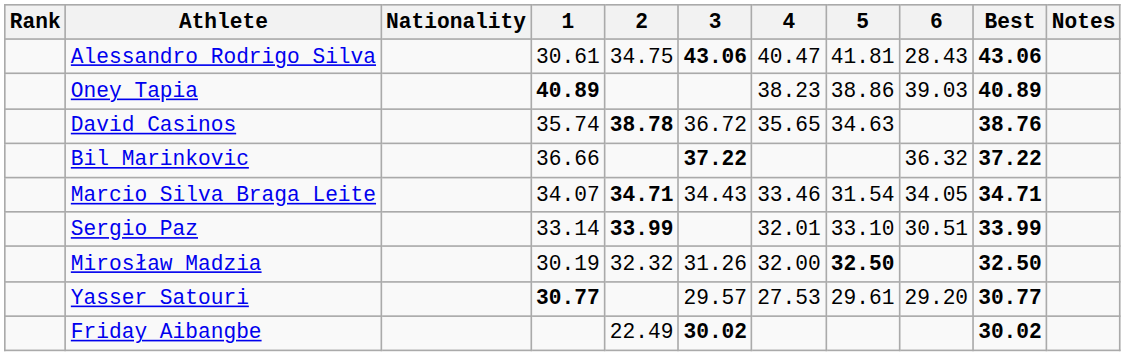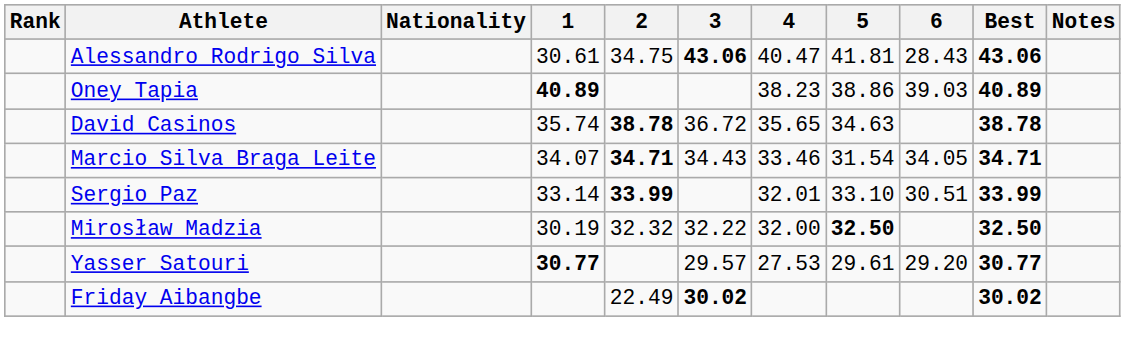David Casinos | Best: 38.76 -> 38.78
- row: Bil Marinkovic | 36.66 | 37.22 | 36.32 | 37.22
Mirosław Madzia | 3: 31.26 -> 32.22
